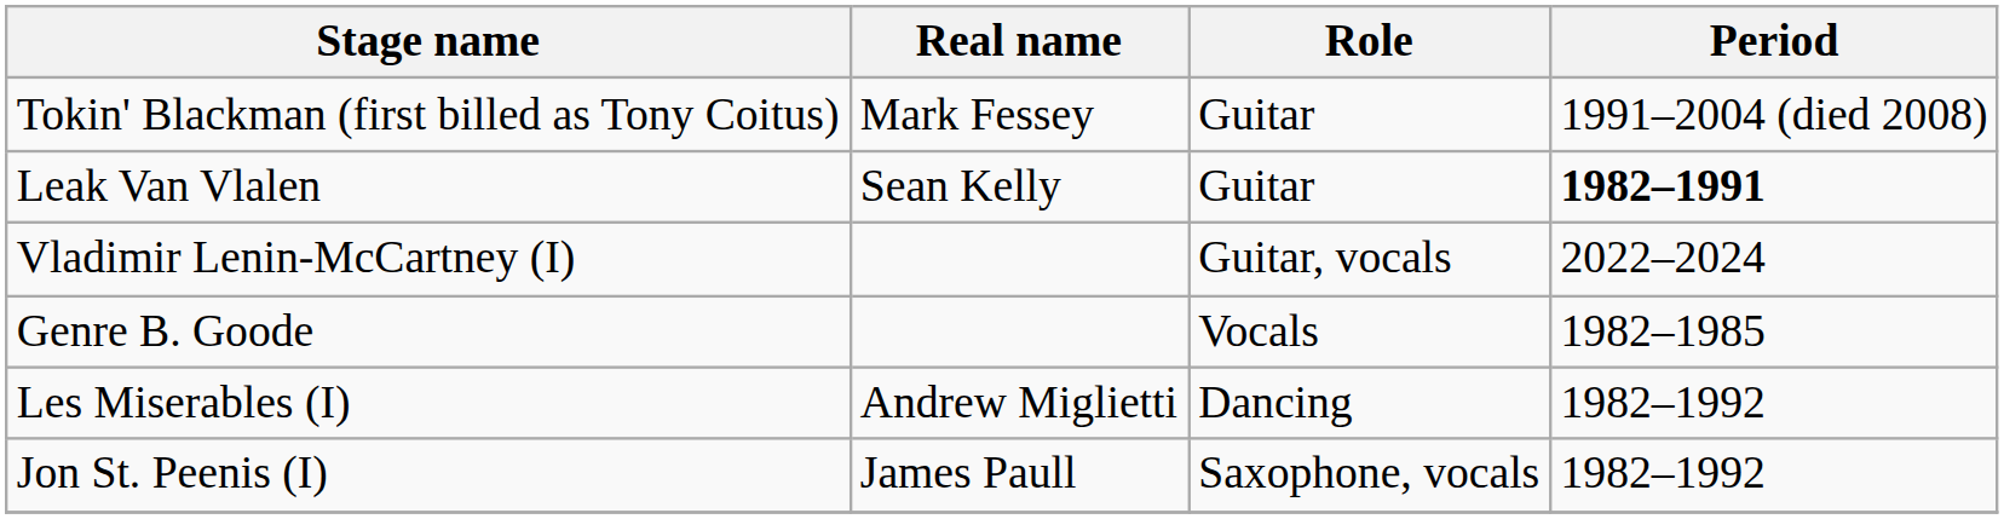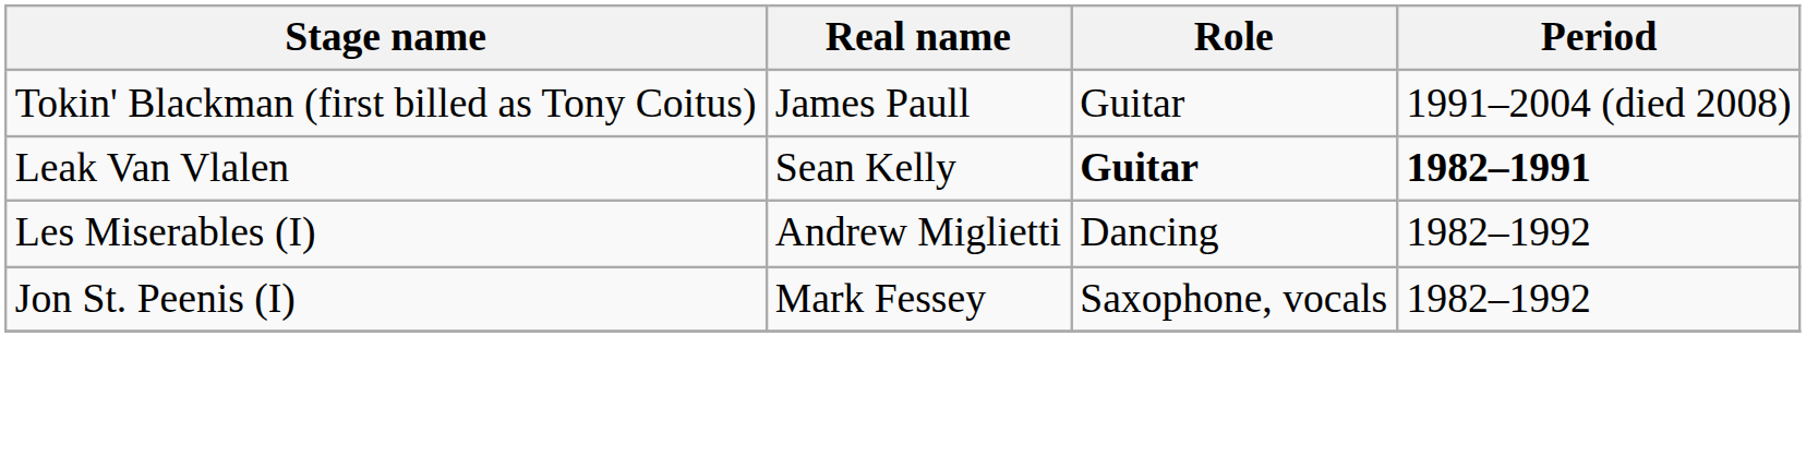Tokin' Blackman (first billed as Tony Coitus) | Real name: Mark Fessey -> James Paull
Leak Van Vlalen | Role: normal -> bold
- row: Vladimir Lenin-McCartney (I) | Guitar, vocals | 2022–2024
- row: Genre B. Goode | Vocals | 1982–1985
Jon St. Peenis (I) | Real name: James Paull -> Mark Fessey
